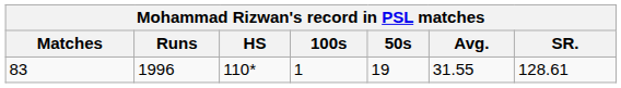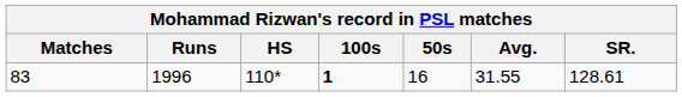83 | 100s: normal -> bold
83 | 50s: 19 -> 16
